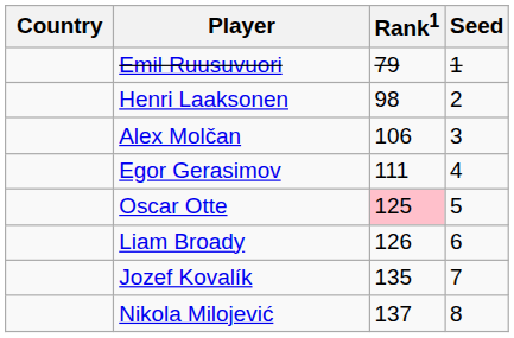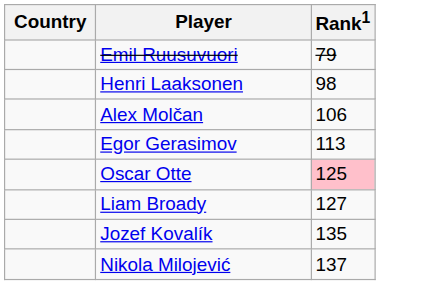- column: Seed | 1 | 2 | 3 | 4 | 5 | 6 | 7 | 8
Egor Gerasimov | Rank1: 111 -> 113
Liam Broady | Rank1: 126 -> 127
